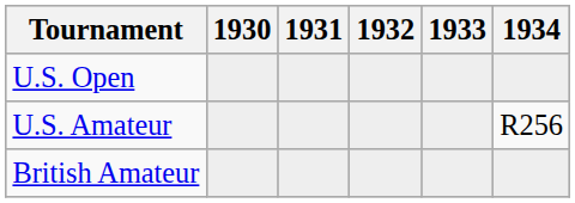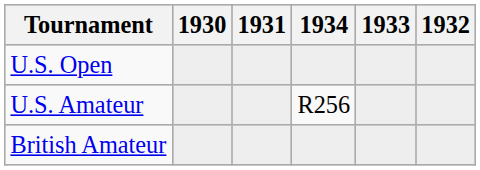columns swapped: 1932 <-> 1934
